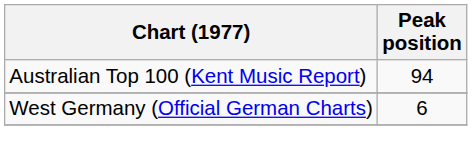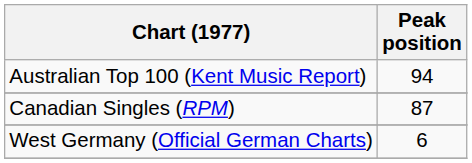+ row: Canadian Singles (RPM) | 87
